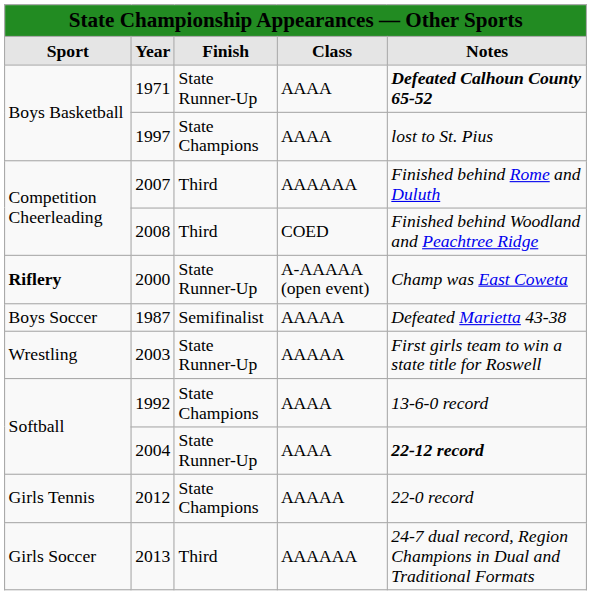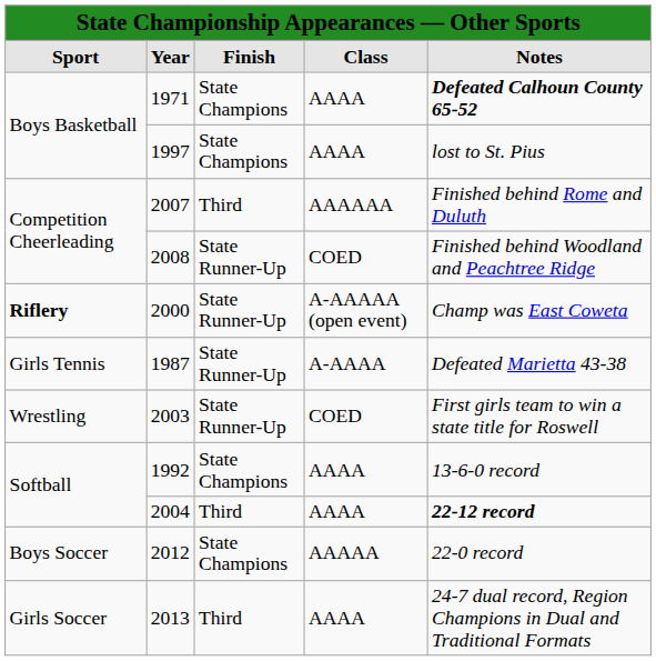1971 | column 3: State Runner-Up -> State Champions
2008 | column 3: Third -> State Runner-Up
1987 | column 1: Boys Soccer -> Girls Tennis
1987 | column 3: Semifinalist -> State Runner-Up
1987 | column 4: AAAAA -> A-AAAA
2003 | column 4: AAAAA -> COED
2004 | column 3: State Runner-Up -> Third
2012 | column 1: Girls Tennis -> Boys Soccer
2013 | column 4: AAAAAA -> AAAA
